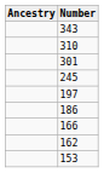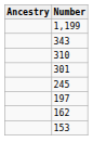+ row: 1,199
- row: 186
- row: 166
